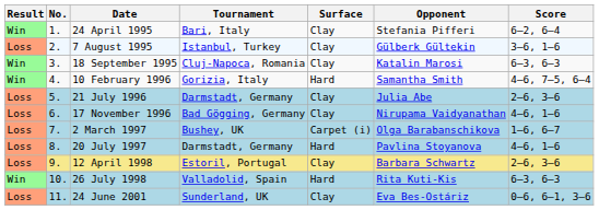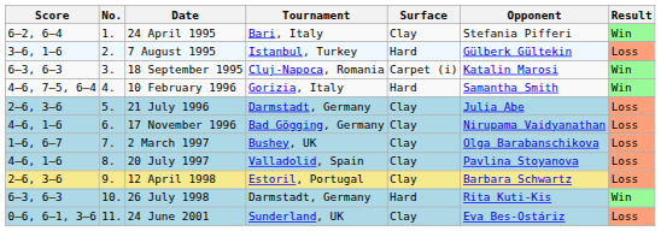columns swapped: Result <-> Score
7 August 1995 | Surface: Clay -> Hard
18 September 1995 | Surface: Clay -> Carpet (i)
2 March 1997 | Surface: Carpet (i) -> Clay
20 July 1997 | Tournament: Darmstadt, Germany -> Valladolid, Spain
20 July 1997 | Surface: Hard -> Clay
26 July 1998 | Tournament: Valladolid, Spain -> Darmstadt, Germany
